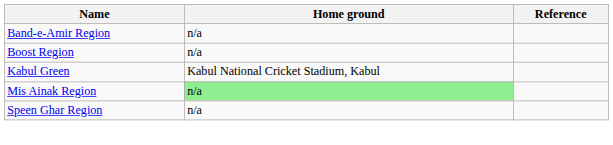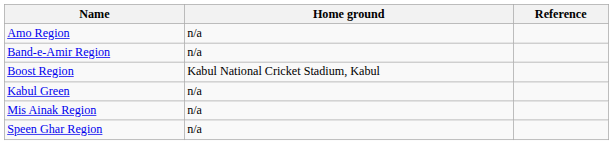+ row: Amo Region | n/a
Boost Region | Home ground: n/a -> Kabul National Cricket Stadium, Kabul
Kabul Green | Home ground: Kabul National Cricket Stadium, Kabul -> n/a
Mis Ainak Region | Home ground: lightgreen background -> no background
